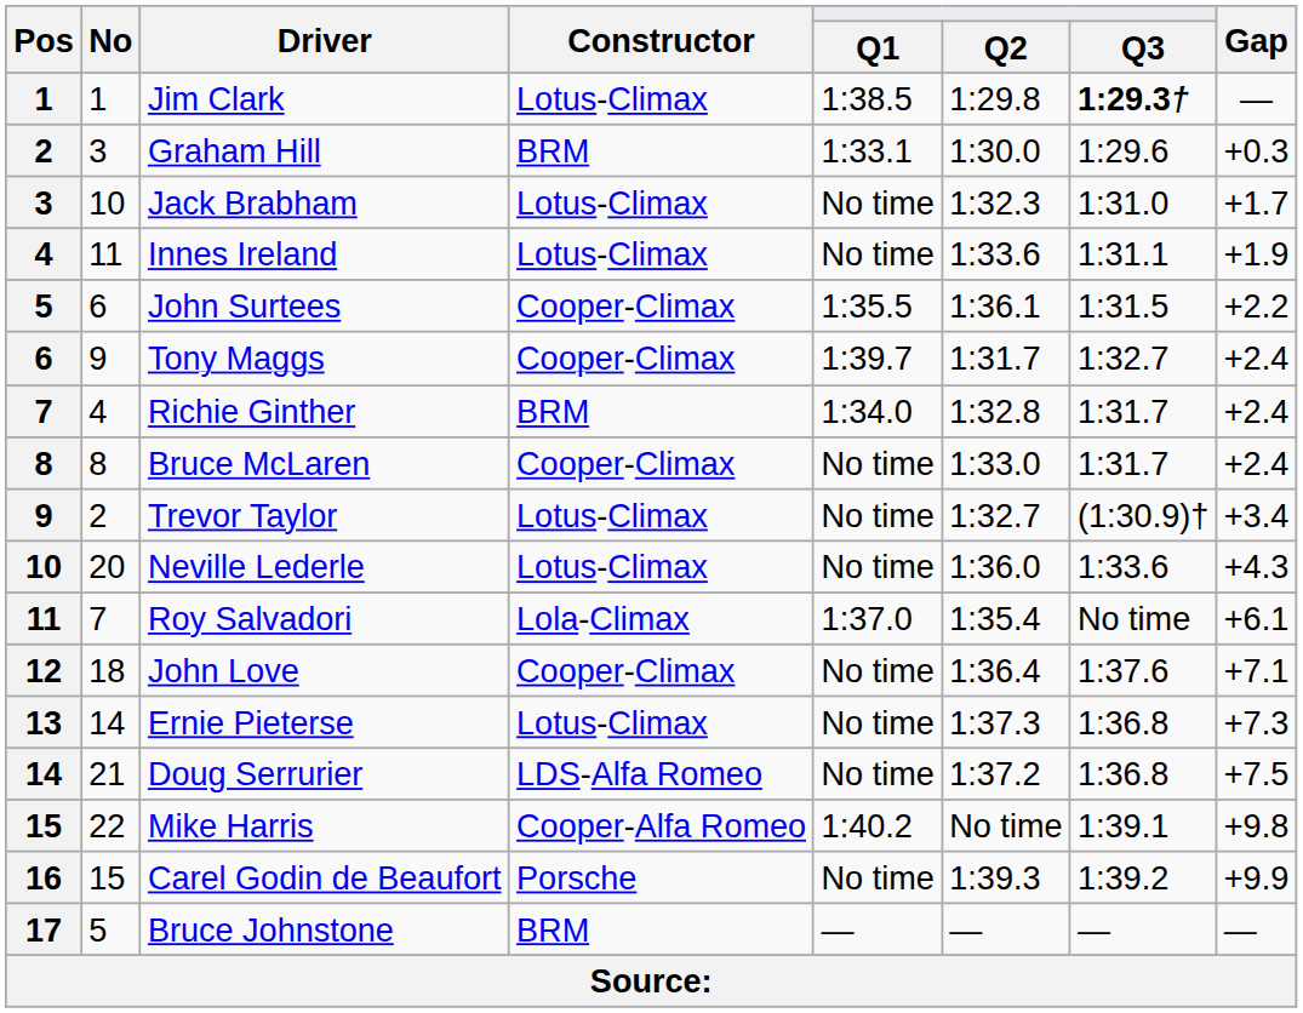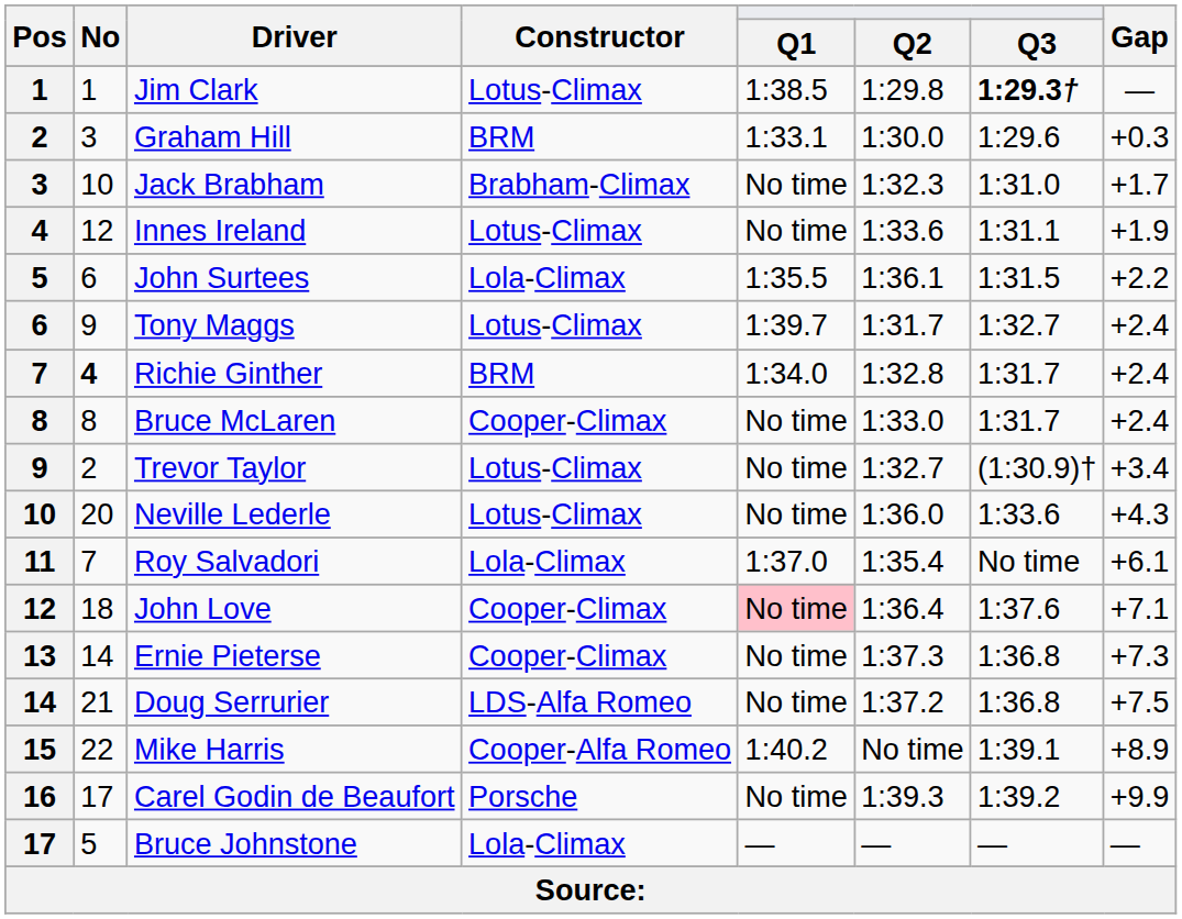Jack Brabham | Constructor: Lotus-Climax -> Brabham-Climax
Innes Ireland | No: 11 -> 12
John Surtees | Constructor: Cooper-Climax -> Lola-Climax
Tony Maggs | Constructor: Cooper-Climax -> Lotus-Climax
Richie Ginther | No: normal -> bold
John Love | Q1: no background -> pink background
Ernie Pieterse | Constructor: Lotus-Climax -> Cooper-Climax
Mike Harris | Gap: +9.8 -> +8.9
Carel Godin de Beaufort | No: 15 -> 17
Bruce Johnstone | Constructor: BRM -> Lola-Climax
